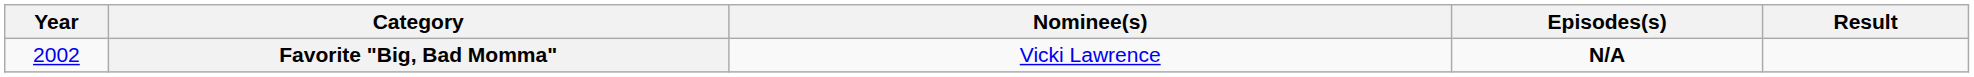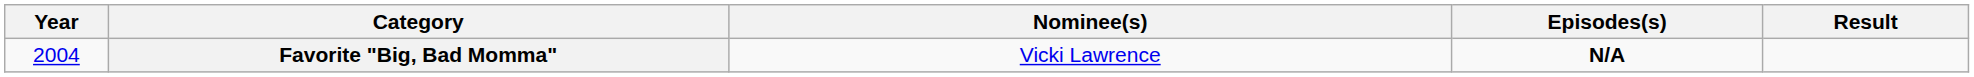Favorite "Big, Bad Momma" | Year: 2002 -> 2004
